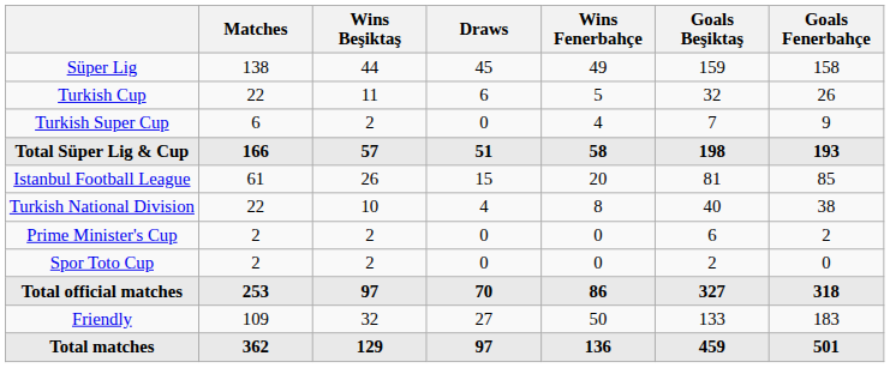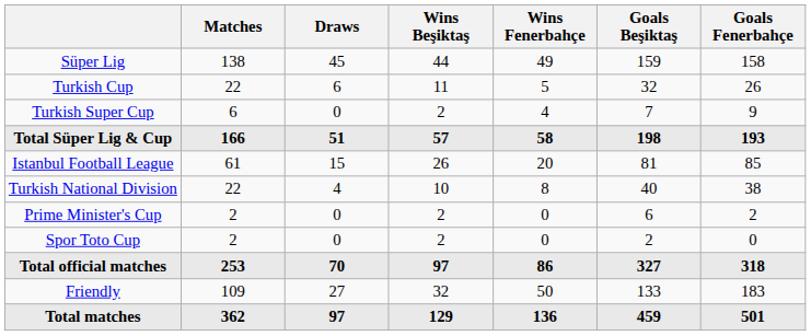columns swapped: Wins Beşiktaş <-> Draws
